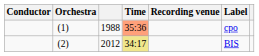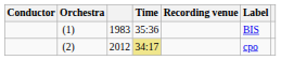(1) | column 3: 1988 -> 1983
(1) | Time: lightsalmon background -> no background
(1) | Label: cpo -> BIS
(2) | Label: BIS -> cpo
